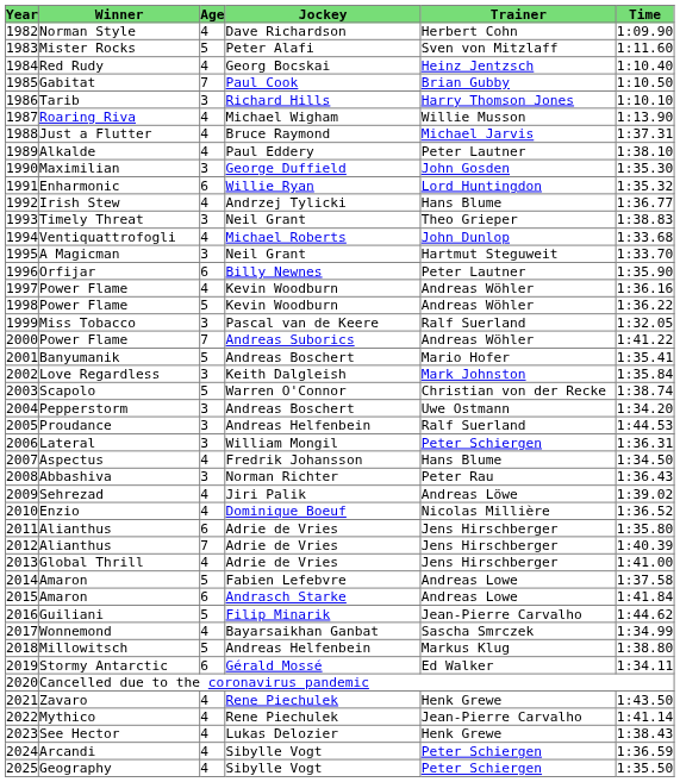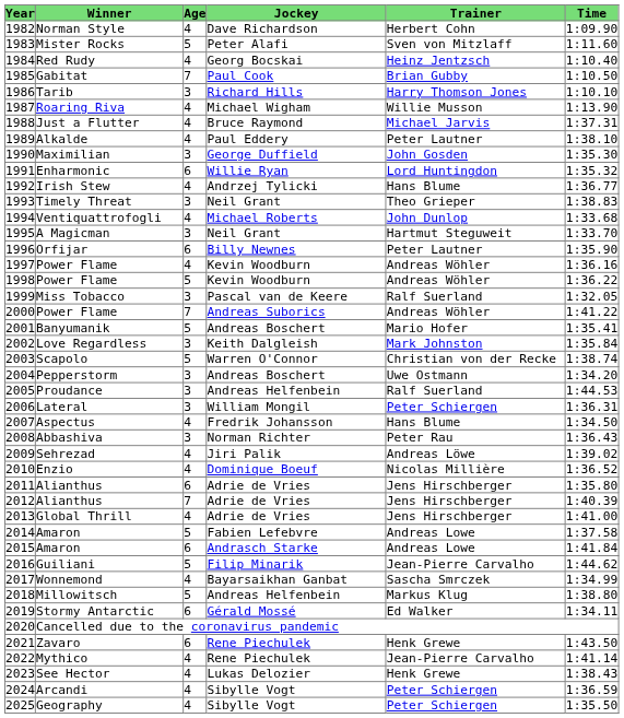Zavaro | Age: 4 -> 6
